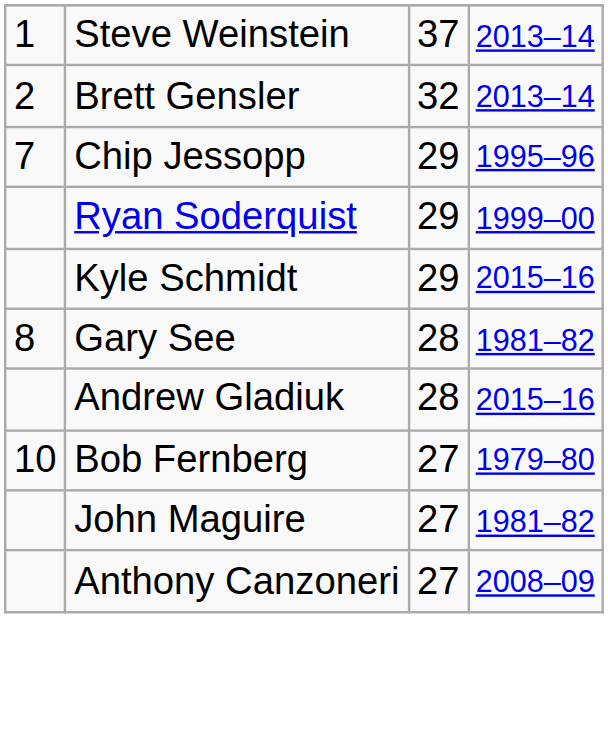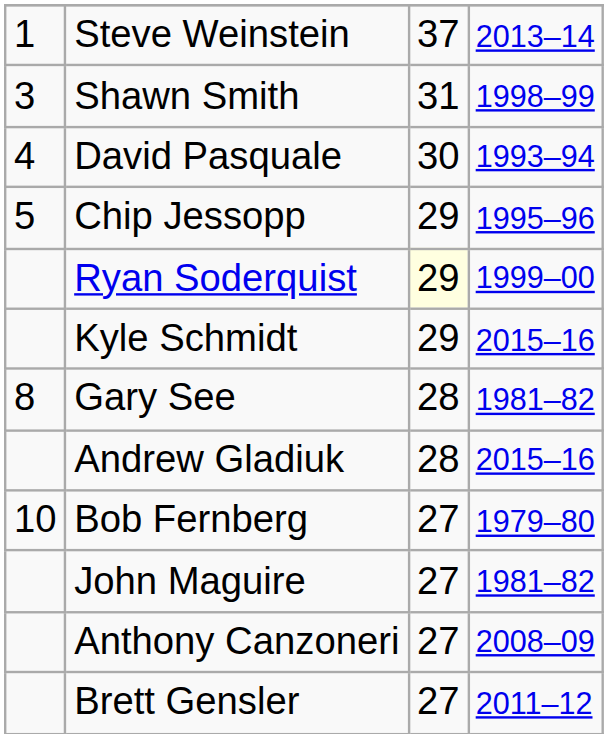- row: 2 | Brett Gensler | 32 | 2013–14
+ row: 3 | Shawn Smith | 31 | 1998–99
+ row: 4 | David Pasquale | 30 | 1993–94
Chip Jessopp | column 1: 7 -> 5
Ryan Soderquist | column 3: no background -> lightyellow background
+ row: Brett Gensler | 27 | 2011–12
